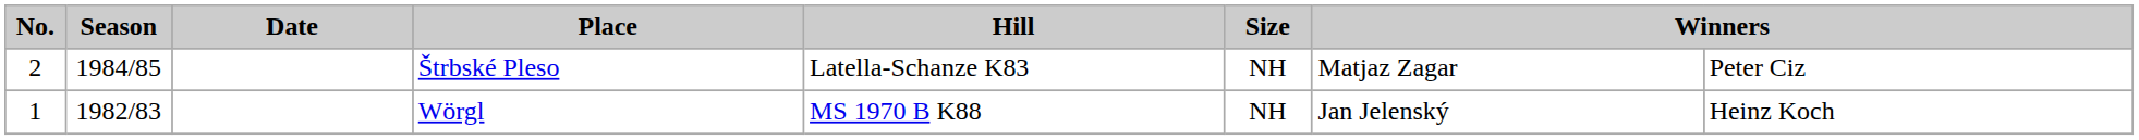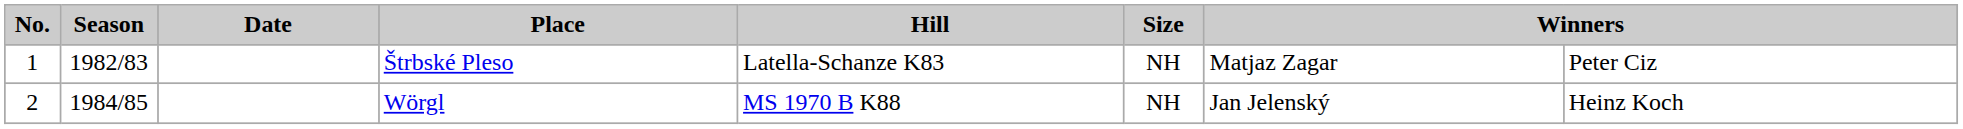Štrbské Pleso | No.: 2 -> 1
Štrbské Pleso | Season: 1984/85 -> 1982/83
Wörgl | No.: 1 -> 2
Wörgl | Season: 1982/83 -> 1984/85
